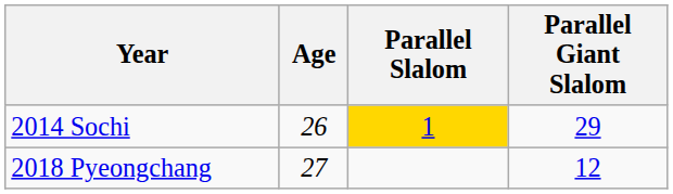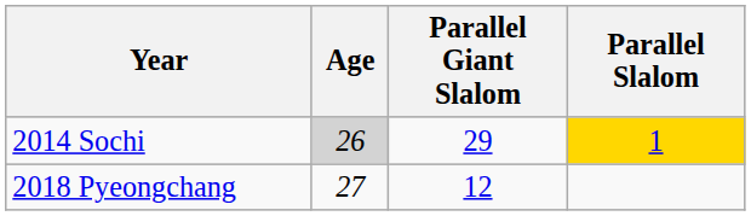columns swapped: Parallel Slalom <-> Parallel Giant Slalom
2014 Sochi | Age: no background -> lightgrey background
